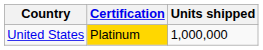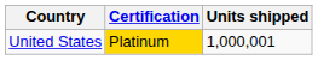United States | Units shipped: 1,000,000 -> 1,000,001
